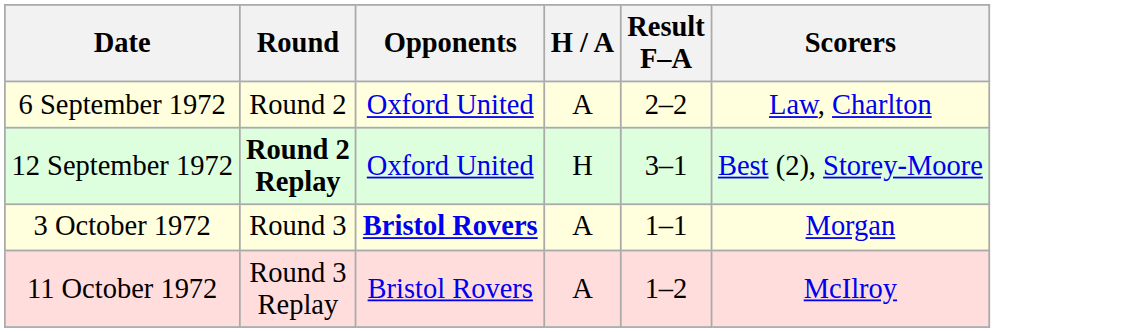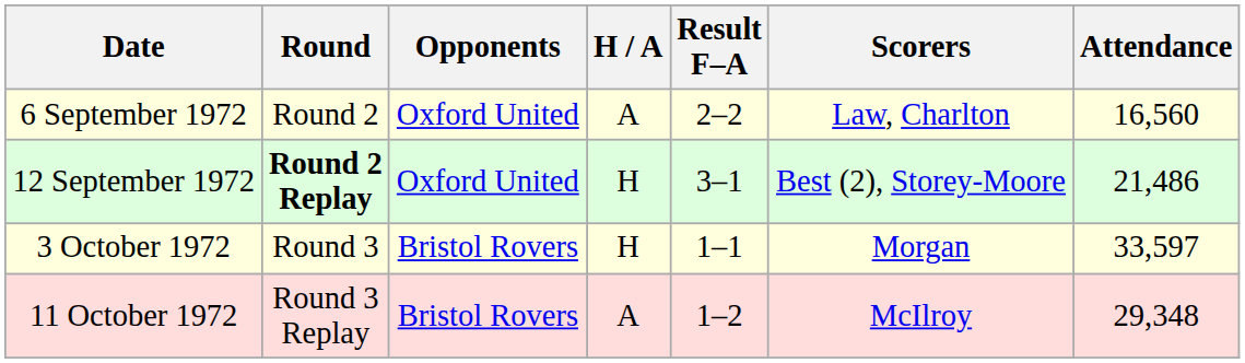+ column: Attendance | 16,560 | 21,486 | 33,597 | 29,348
3 October 1972 | Opponents: bold -> normal
3 October 1972 | H / A: A -> H
